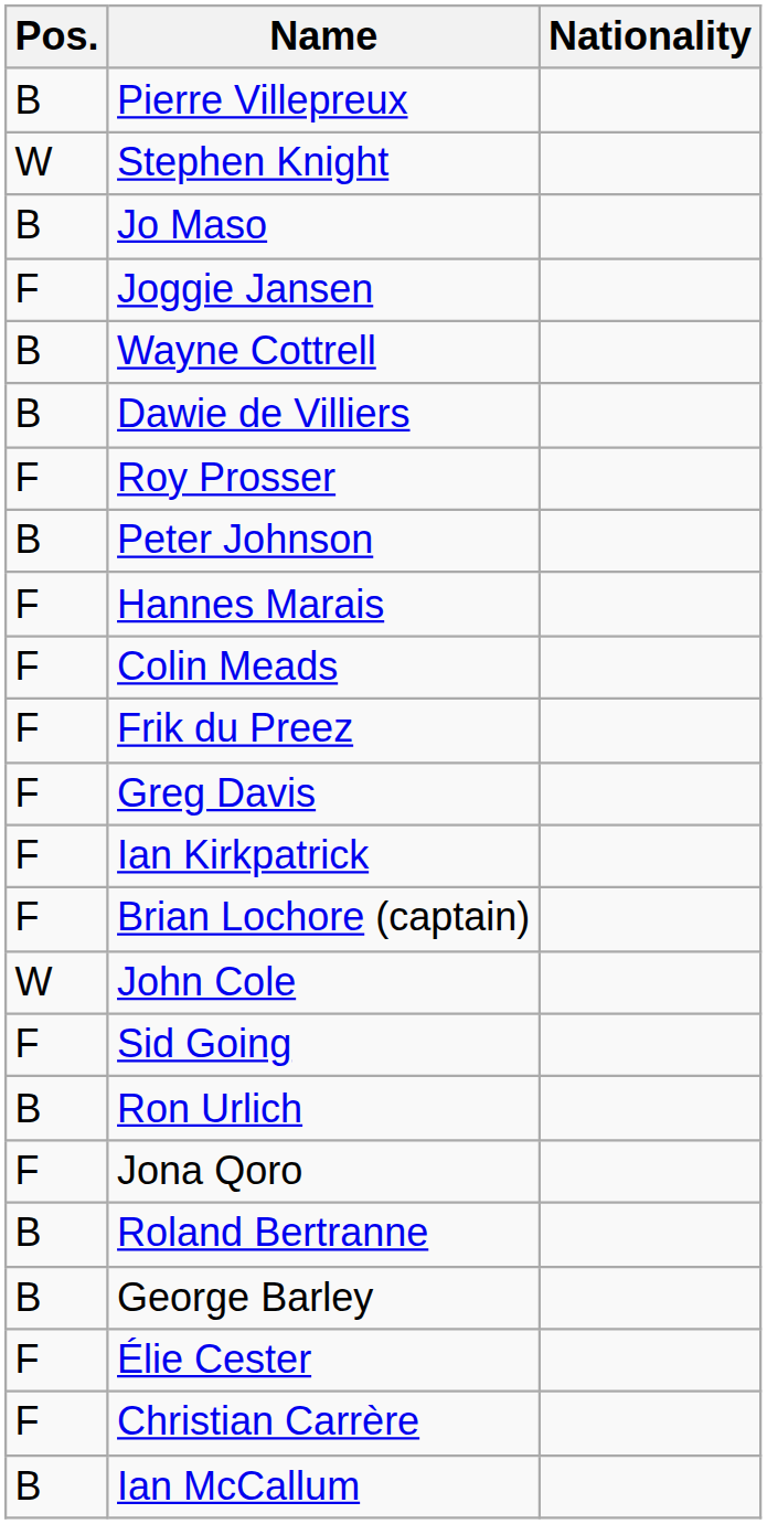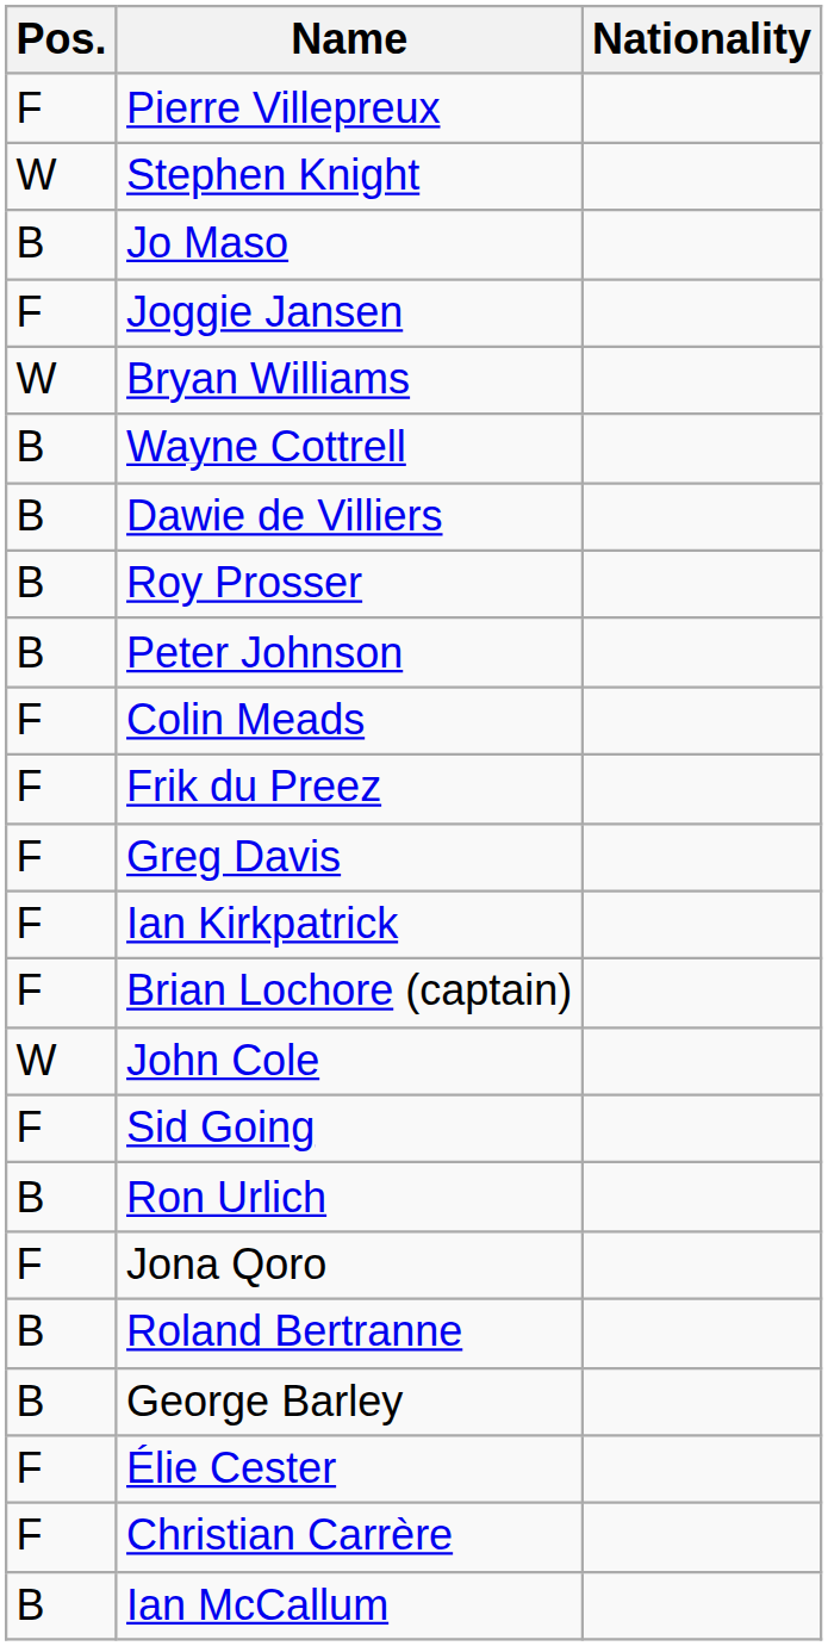Pierre Villepreux | Pos.: B -> F
+ row: W | Bryan Williams
Roy Prosser | Pos.: F -> B
- row: F | Hannes Marais
